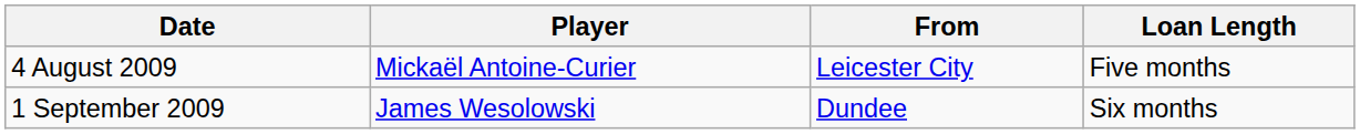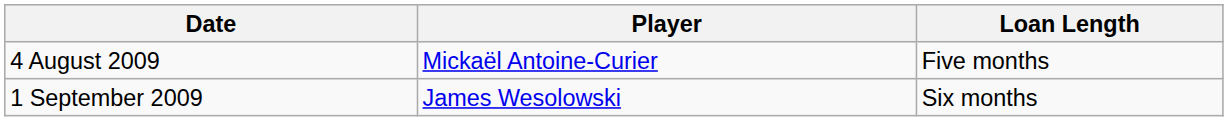- column: From | Leicester City | Dundee
